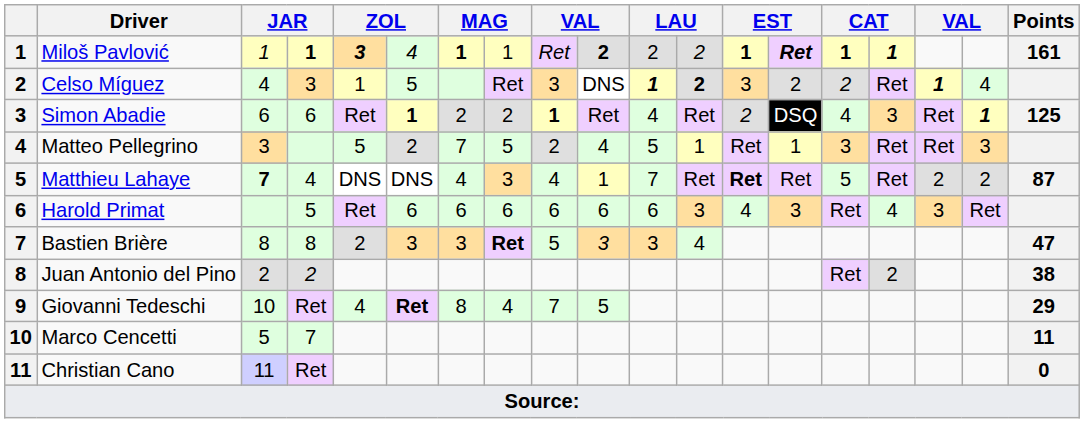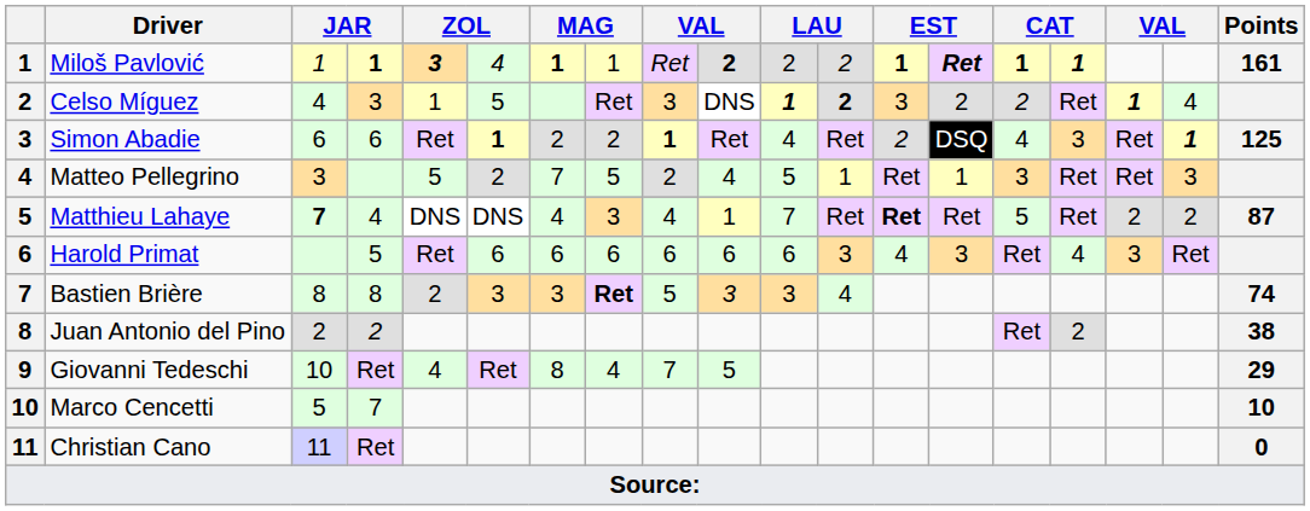Bastien Brière | Points: 47 -> 74
Giovanni Tedeschi | column 6: bold -> normal
Marco Cencetti | Points: 11 -> 10
